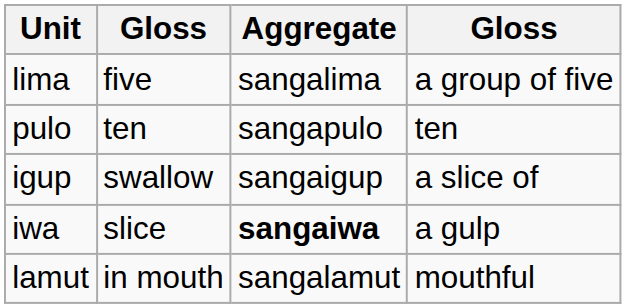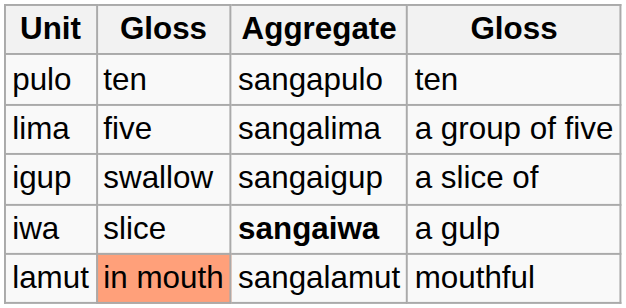rows swapped: pulo <-> lima
lamut | column 2: no background -> lightsalmon background
